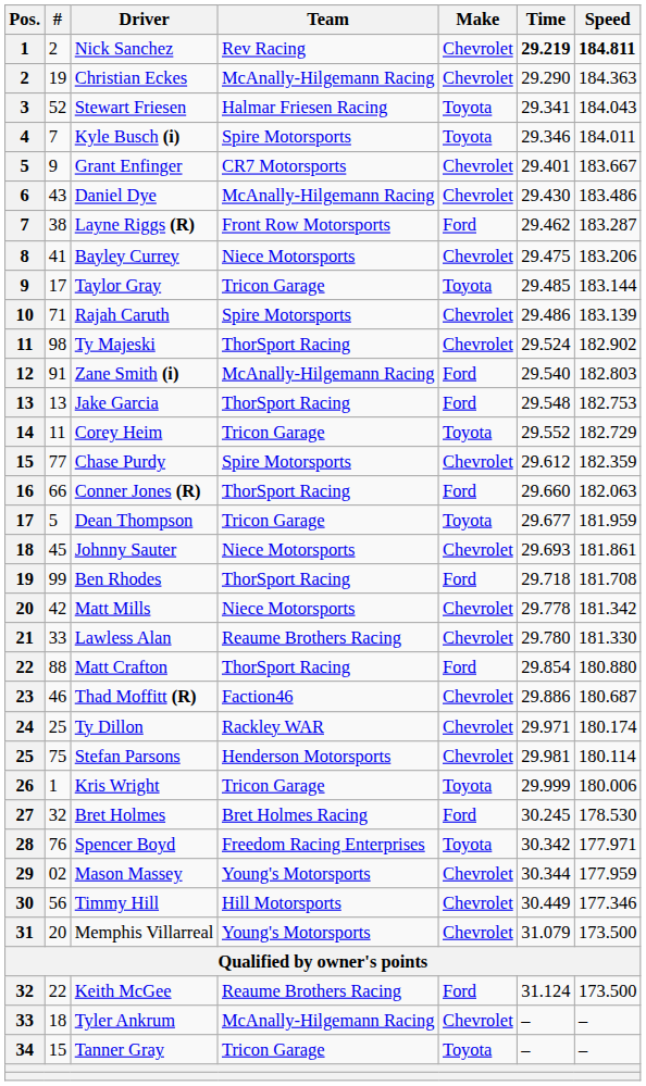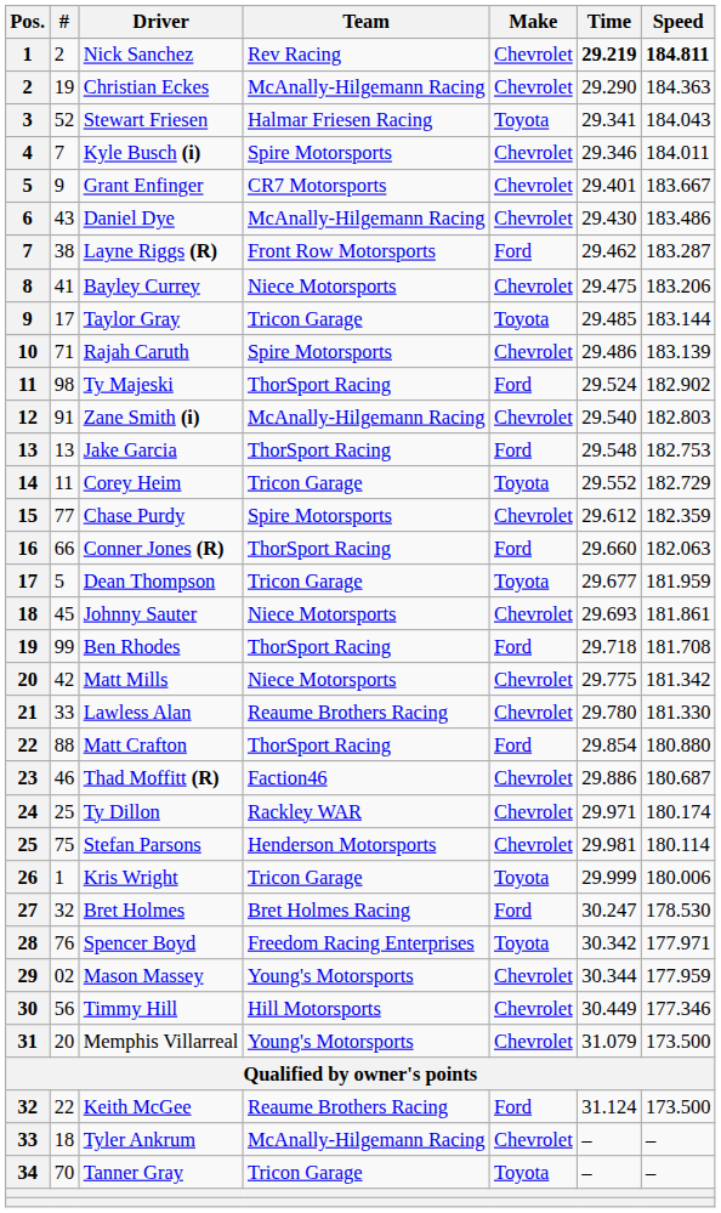Kyle Busch (i) | Make: Toyota -> Chevrolet
Ty Majeski | Make: Chevrolet -> Ford
Zane Smith (i) | Make: Ford -> Chevrolet
Matt Mills | Time: 29.778 -> 29.775
Bret Holmes | Time: 30.245 -> 30.247
Tanner Gray | #: 15 -> 70
